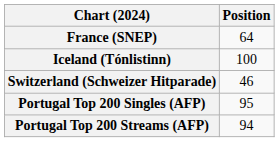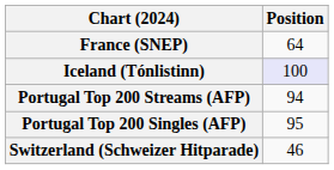Iceland (Tónlistinn) | Position: no background -> lavender background
rows swapped: Portugal Top 200 Streams (AFP) <-> Switzerland (Schweizer Hitparade)
